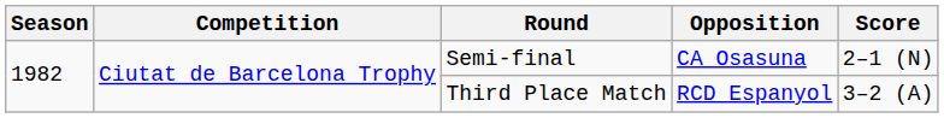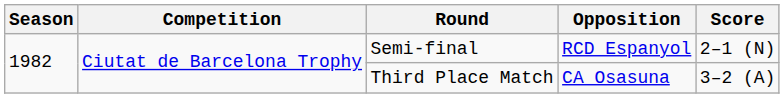Semi-final | Opposition: CA Osasuna -> RCD Espanyol
Third Place Match | Opposition: RCD Espanyol -> CA Osasuna
